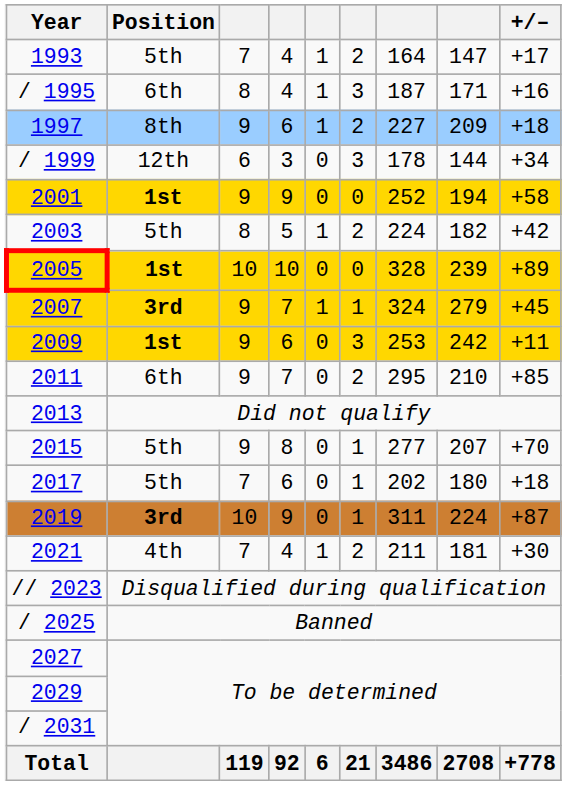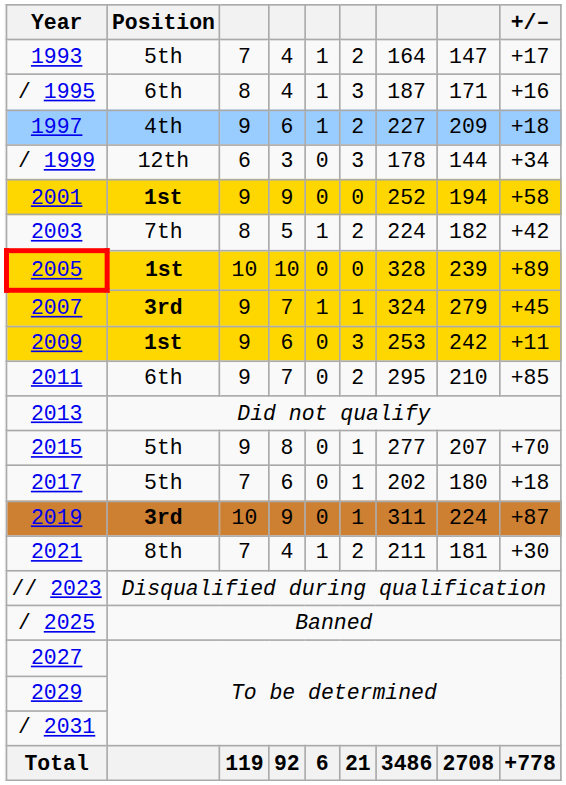1997 | Position: 8th -> 4th
2003 | Position: 5th -> 7th
2021 | Position: 4th -> 8th
